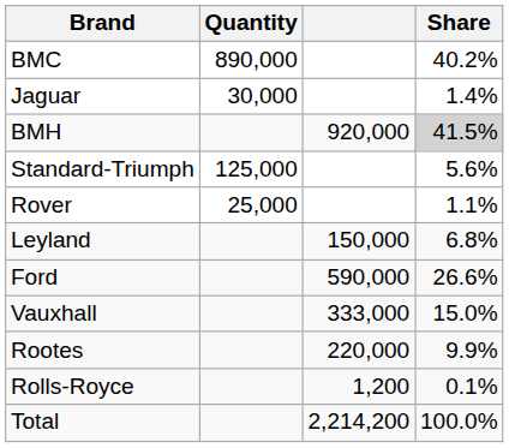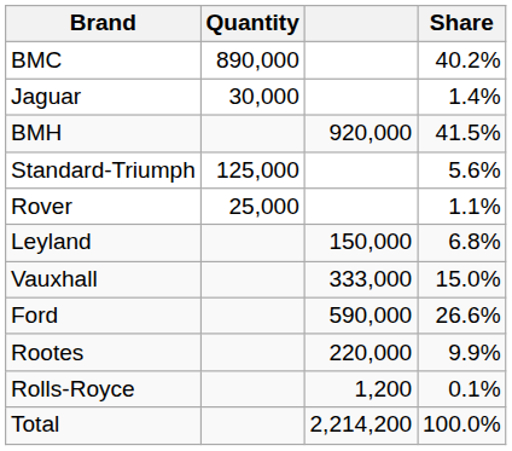BMH | Share: lightgrey background -> no background
rows swapped: Ford <-> Vauxhall
